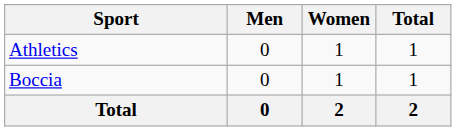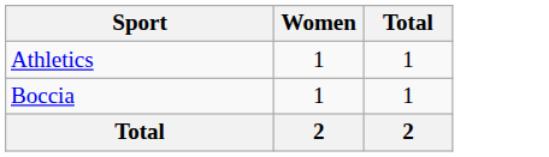- column: Men | 0 | 0 | 0
